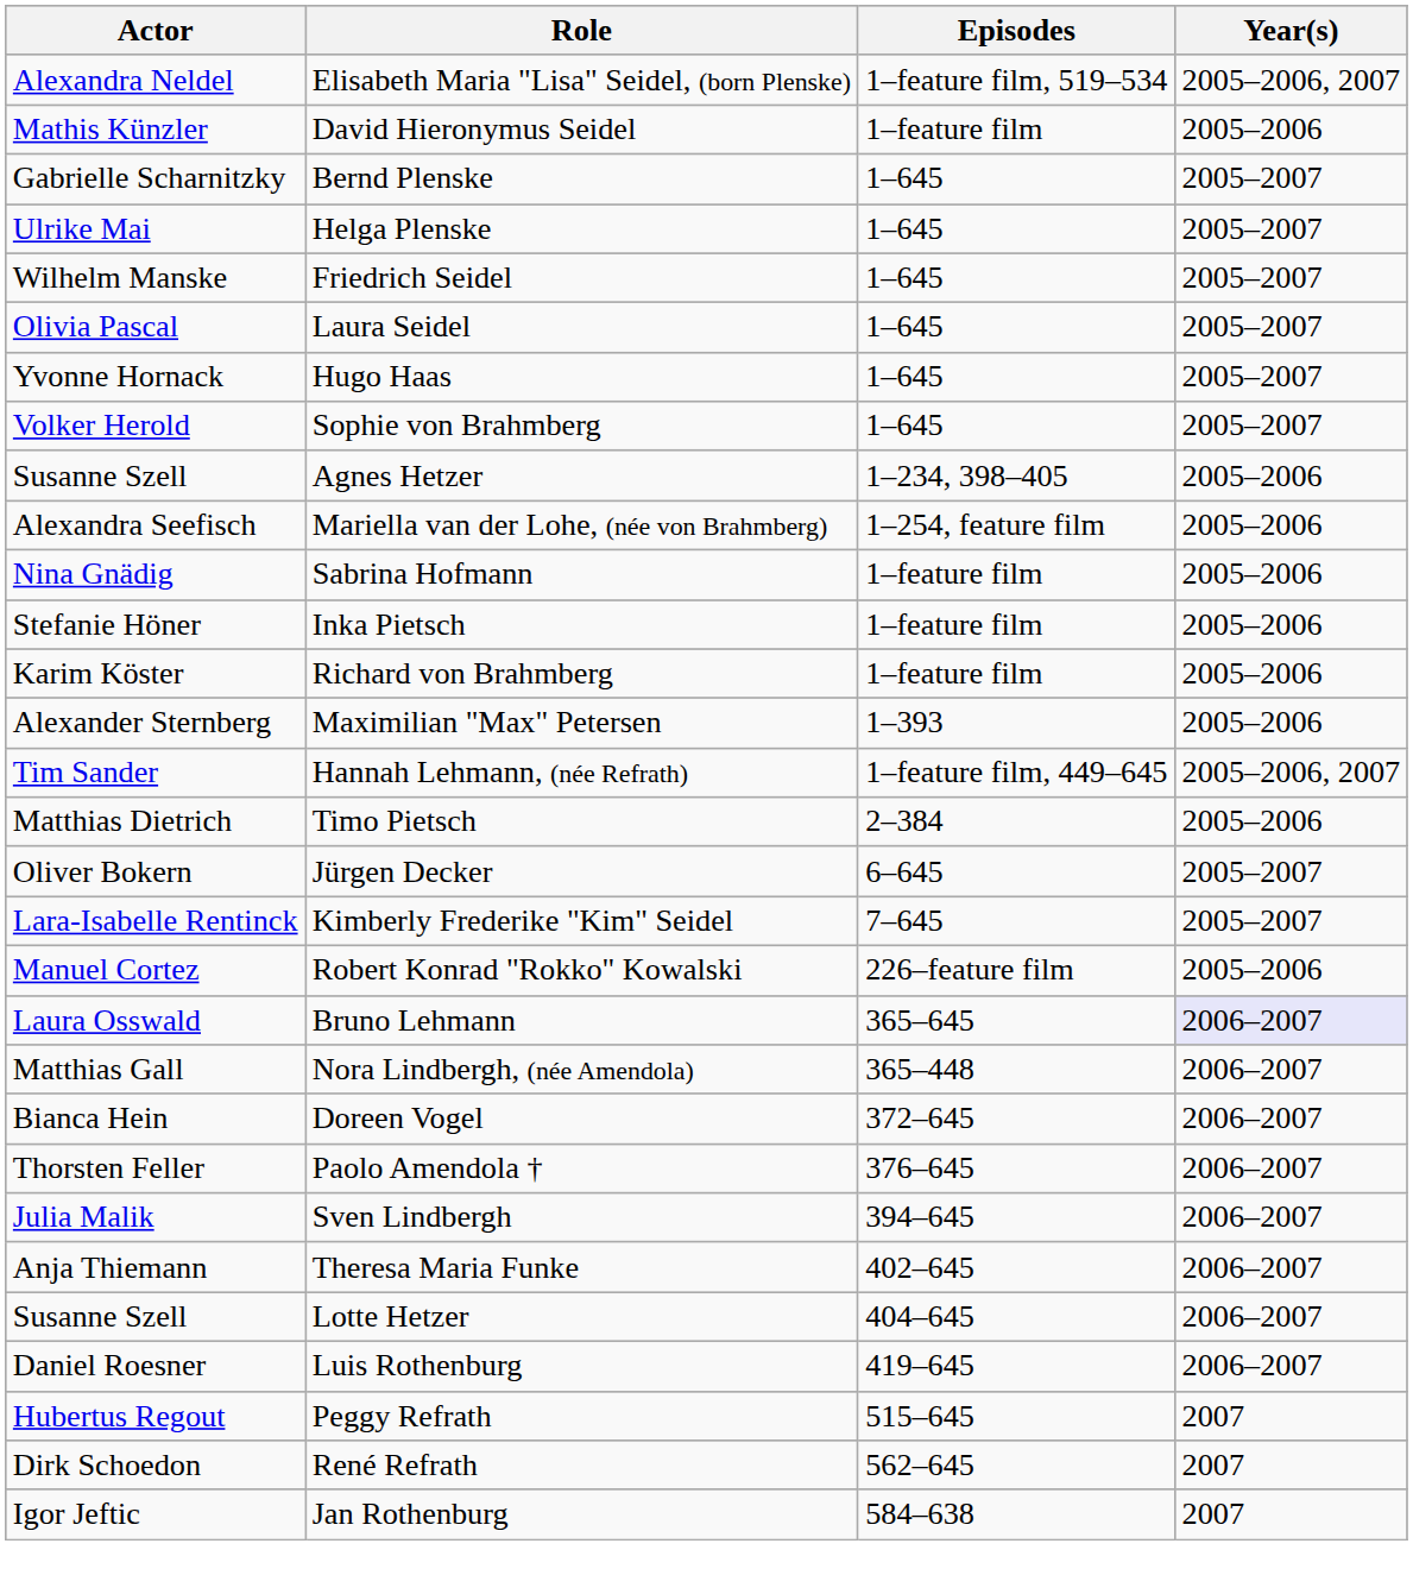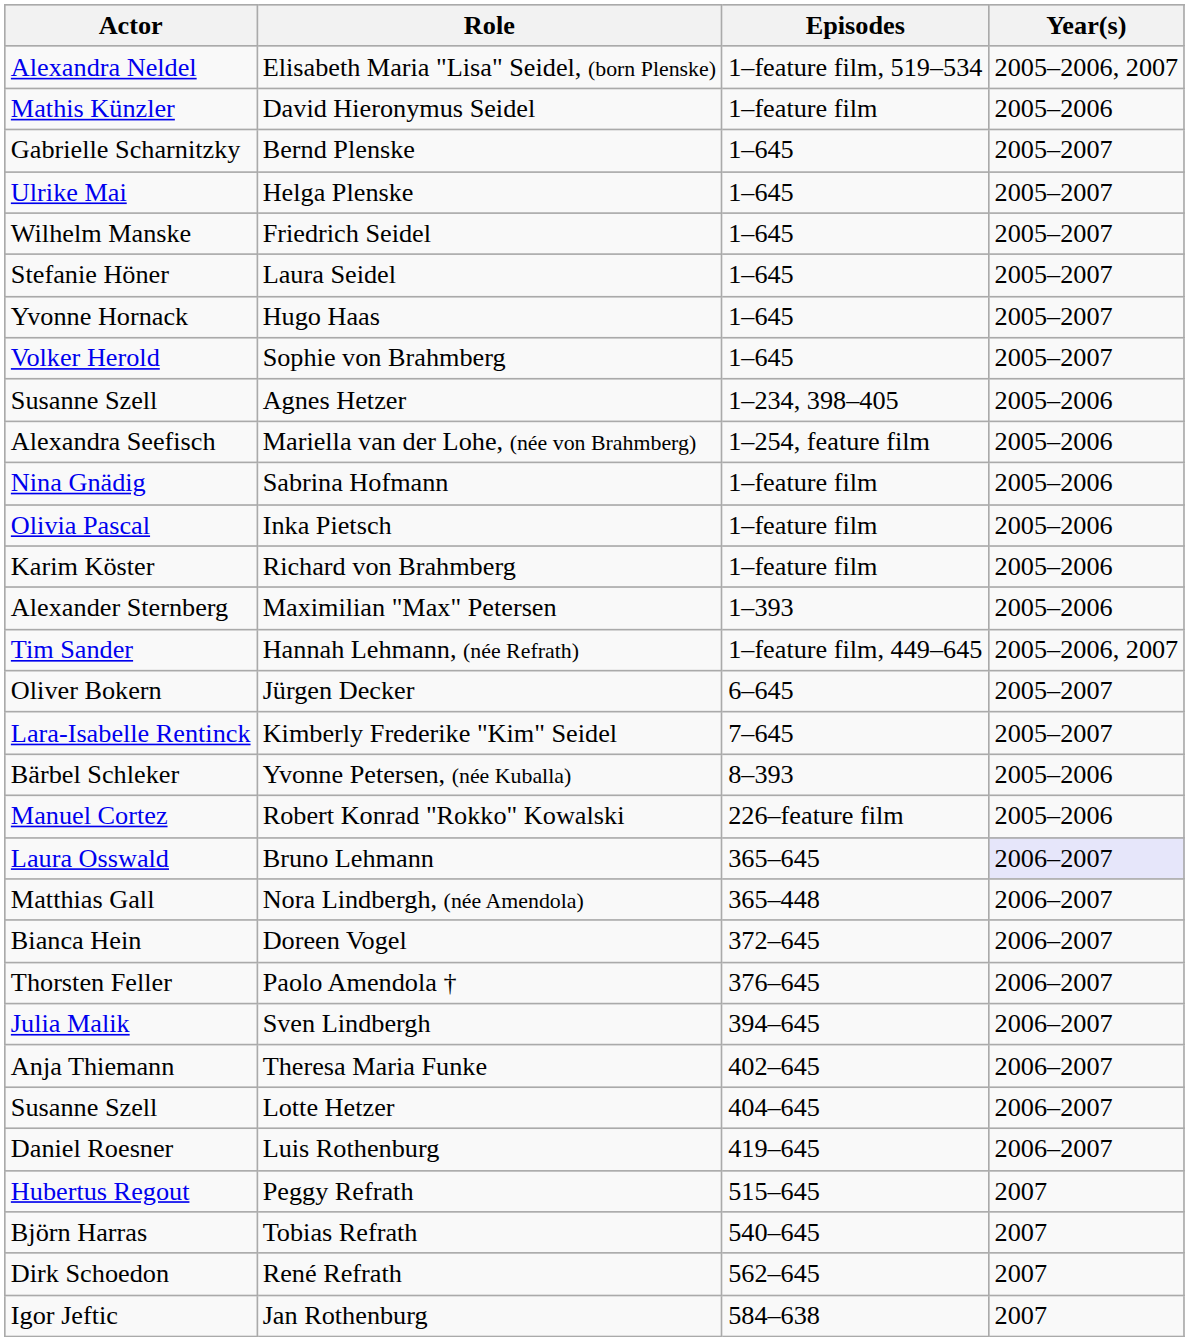Laura Seidel | Actor: Olivia Pascal -> Stefanie Höner
Inka Pietsch | Actor: Stefanie Höner -> Olivia Pascal
- row: Matthias Dietrich | Timo Pietsch | 2–384 | 2005–2006
+ row: Bärbel Schleker | Yvonne Petersen, (née Kuballa) | 8–393 | 2005–2006
+ row: Björn Harras | Tobias Refrath | 540–645 | 2007
